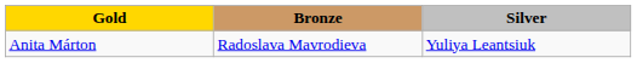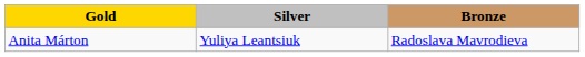columns swapped: Silver <-> Bronze
